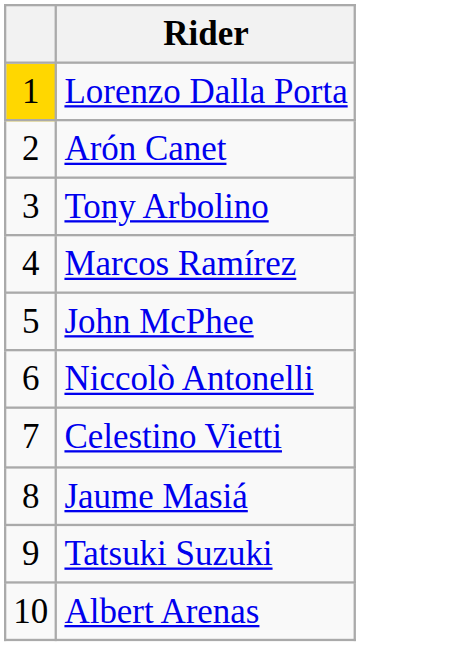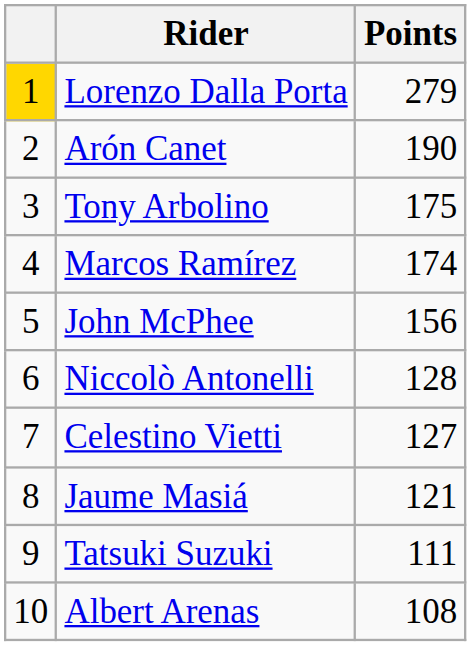+ column: Points | 279 | 190 | 175 | 174 | 156 | 128 | 127 | 121 | 111 | 108
